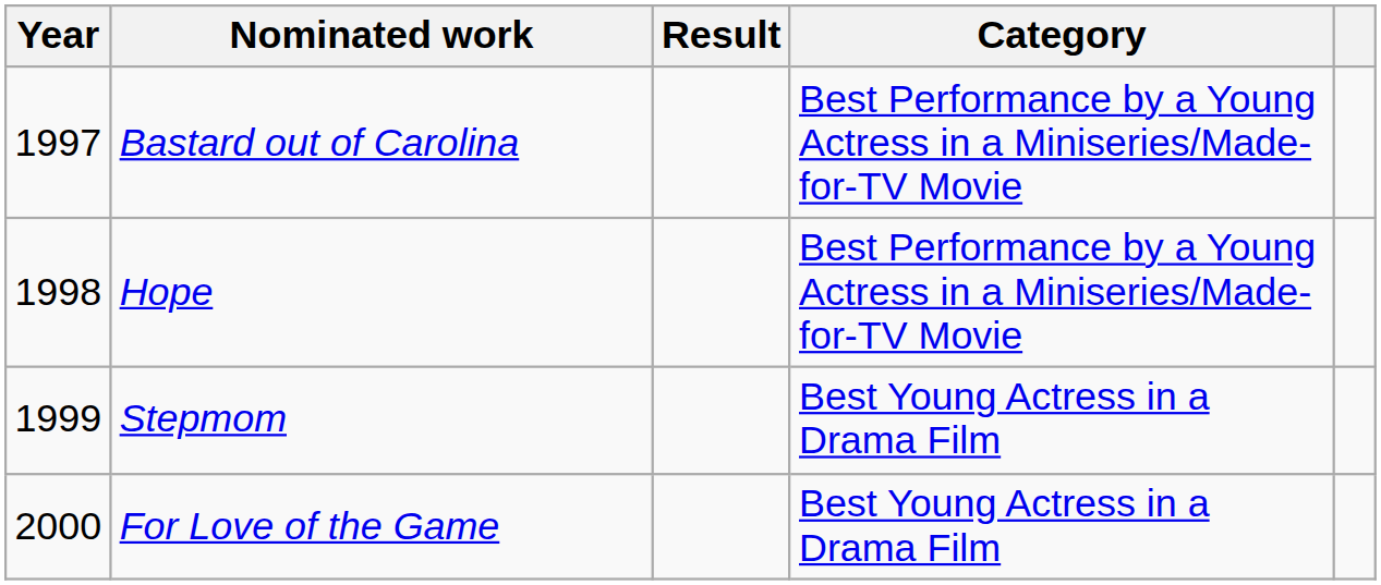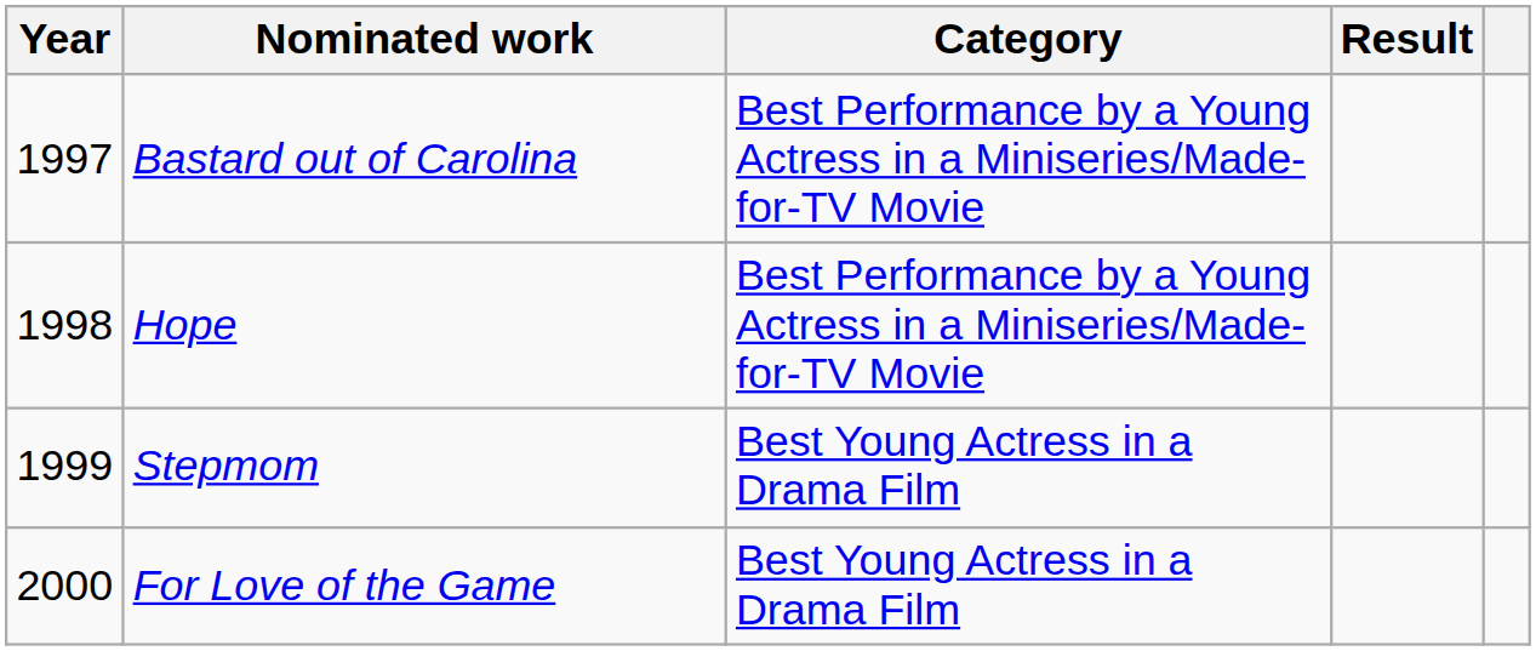columns swapped: Category <-> Result
